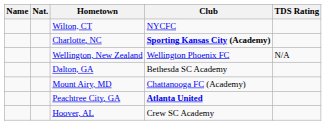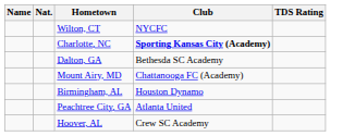- row: Wellington, New Zealand | Wellington Phoenix FC | N/A
+ row: Birmingham, AL | Houston Dynamo
Peachtree City, GA | Club: bold -> normal
